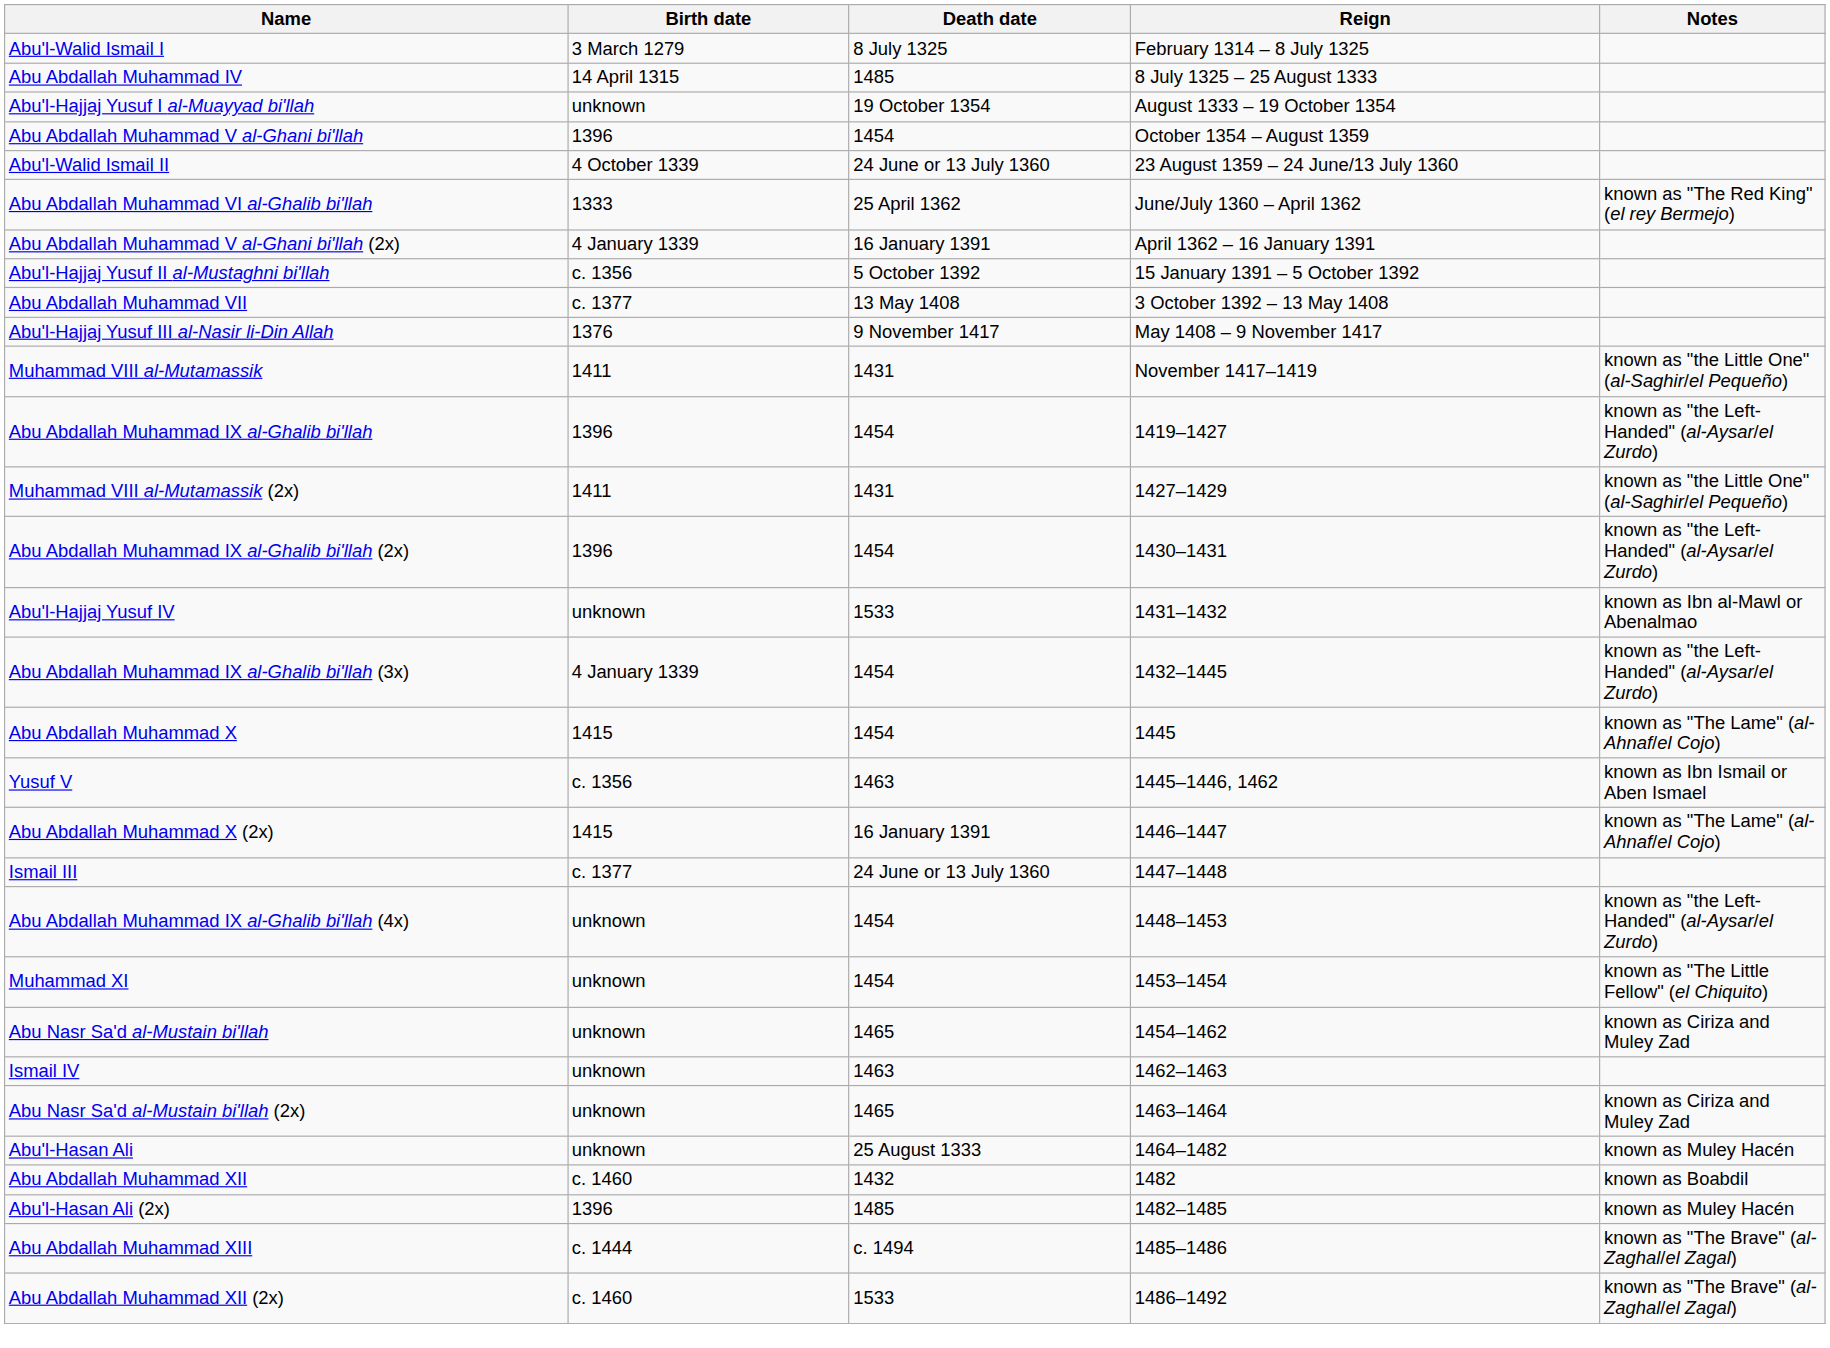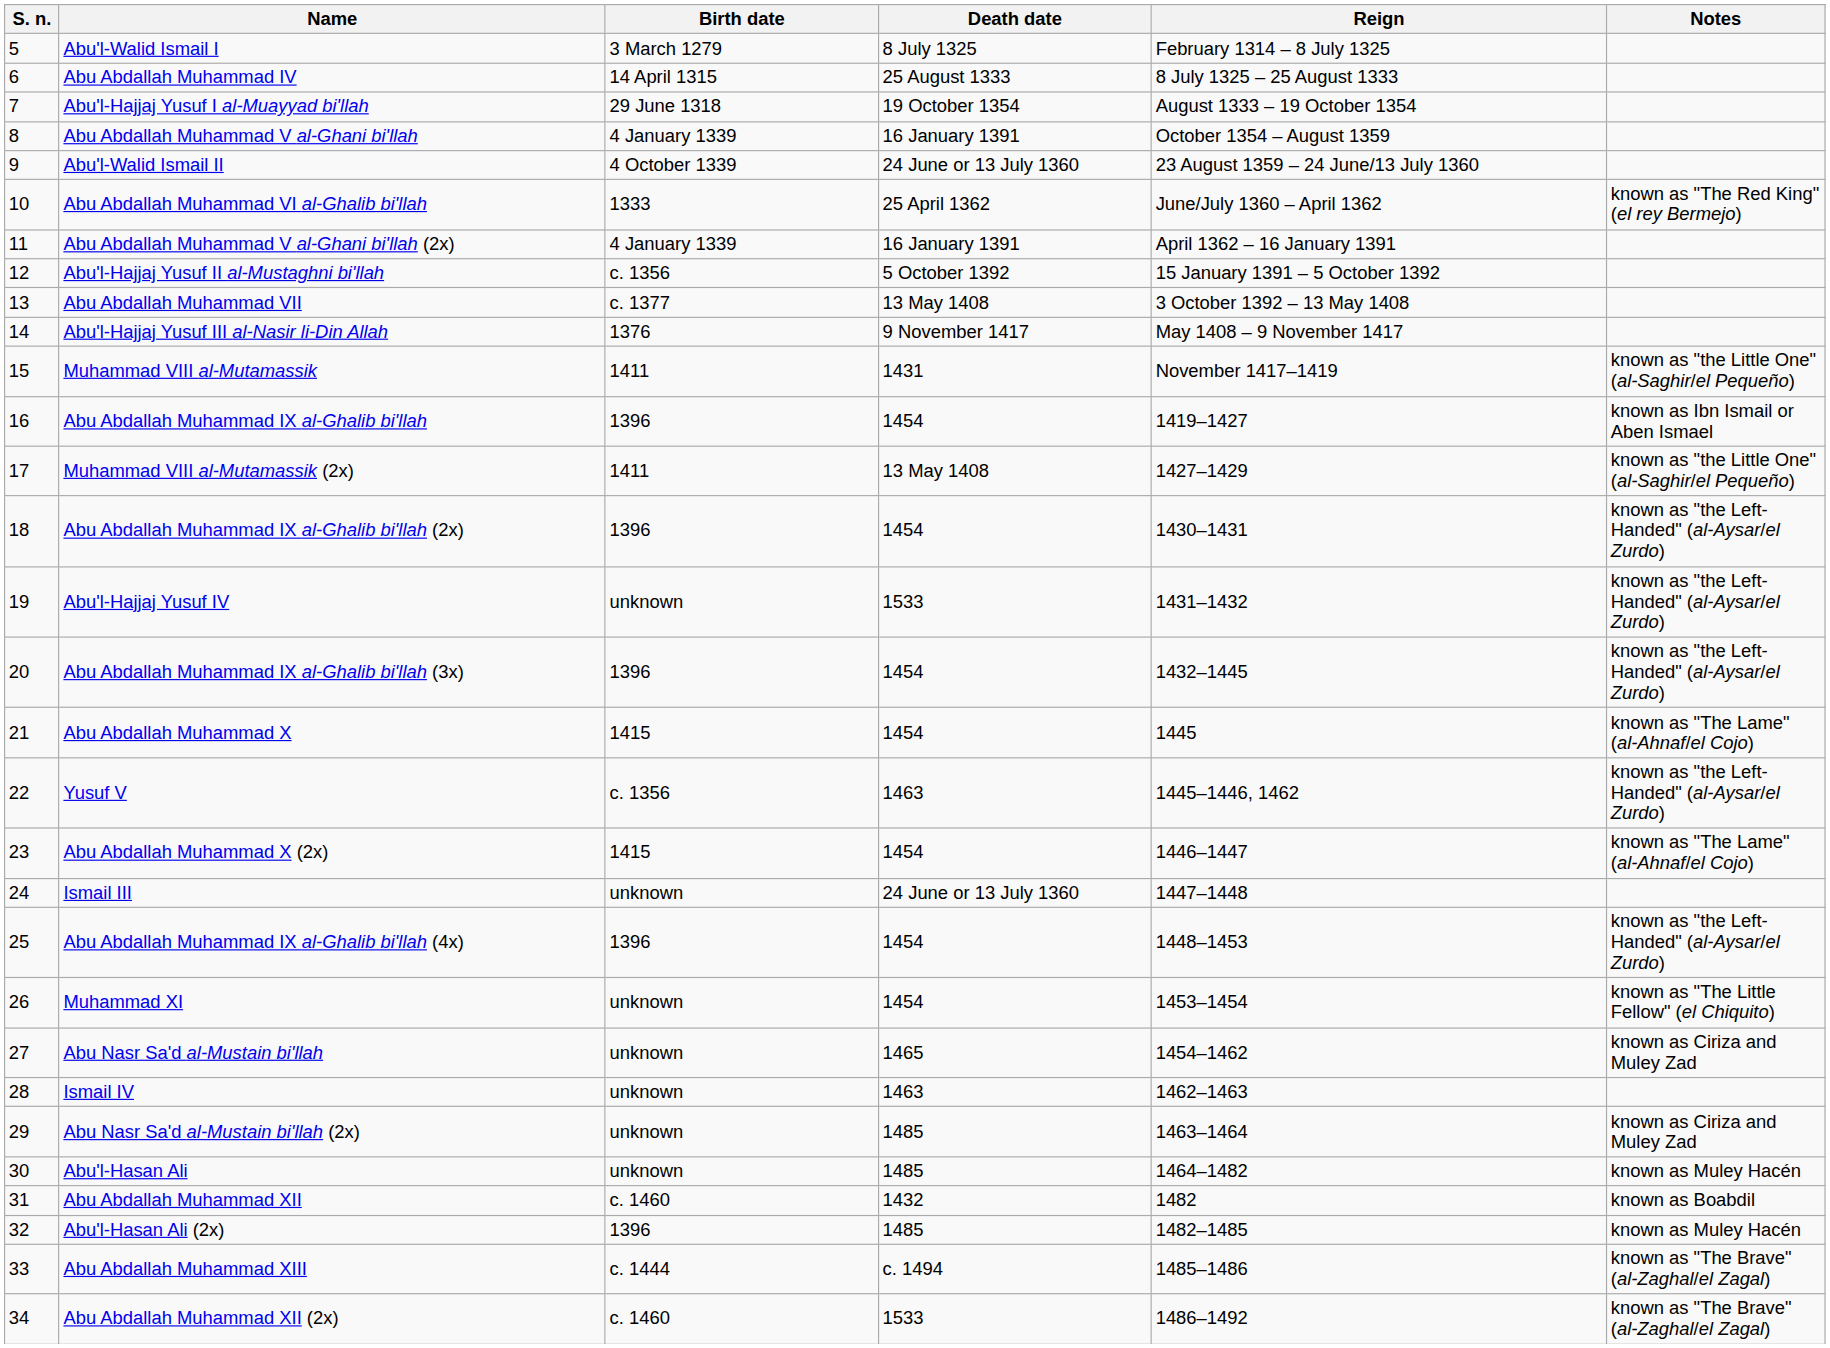+ column: S. n. | 5 | 6 | 7 | 8 | 9 | 10 | 11 | 12 | 13 | 14 | 15 | 16 | 17 | 18 | 19 | 20 | 21 | 22 | 23 | 24 | 25 | 26 | 27 | 28 | 29 | 30 | 31 | 32 | 33 | 34
Abu Abdallah Muhammad IV | Death date: 1485 -> 25 August 1333
Abu'l-Hajjaj Yusuf I al-Muayyad bi'llah | Birth date: unknown -> 29 June 1318
Abu Abdallah Muhammad V al-Ghani bi'llah | Birth date: 1396 -> 4 January 1339
Abu Abdallah Muhammad V al-Ghani bi'llah | Death date: 1454 -> 16 January 1391
Abu Abdallah Muhammad IX al-Ghalib bi'llah | Notes: known as "the Left-Handed" (al-Aysar/el Zurdo) -> known as Ibn Ismail or Aben Ismael
Muhammad VIII al-Mutamassik (2x) | Death date: 1431 -> 13 May 1408
Abu'l-Hajjaj Yusuf IV | Notes: known as Ibn al-Mawl or Abenalmao -> known as "the Left-Handed" (al-Aysar/el Zurdo)
Abu Abdallah Muhammad IX al-Ghalib bi'llah (3x) | Birth date: 4 January 1339 -> 1396
Yusuf V | Notes: known as Ibn Ismail or Aben Ismael -> known as "the Left-Handed" (al-Aysar/el Zurdo)
Abu Abdallah Muhammad X (2x) | Death date: 16 January 1391 -> 1454
Ismail III | Birth date: c. 1377 -> unknown
Abu Abdallah Muhammad IX al-Ghalib bi'llah (4x) | Birth date: unknown -> 1396
Abu Nasr Sa'd al-Mustain bi'llah (2x) | Death date: 1465 -> 1485
Abu'l-Hasan Ali | Death date: 25 August 1333 -> 1485
